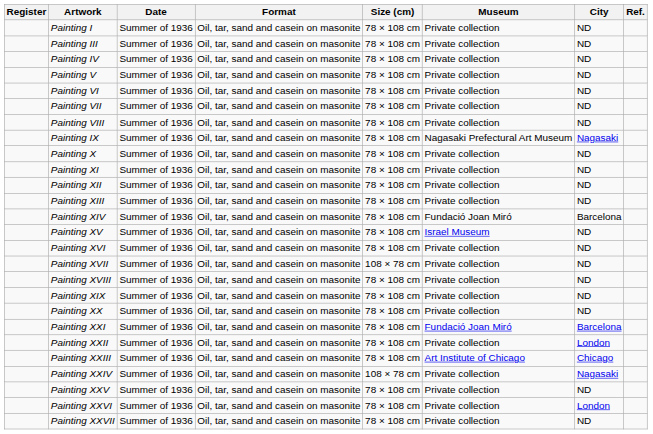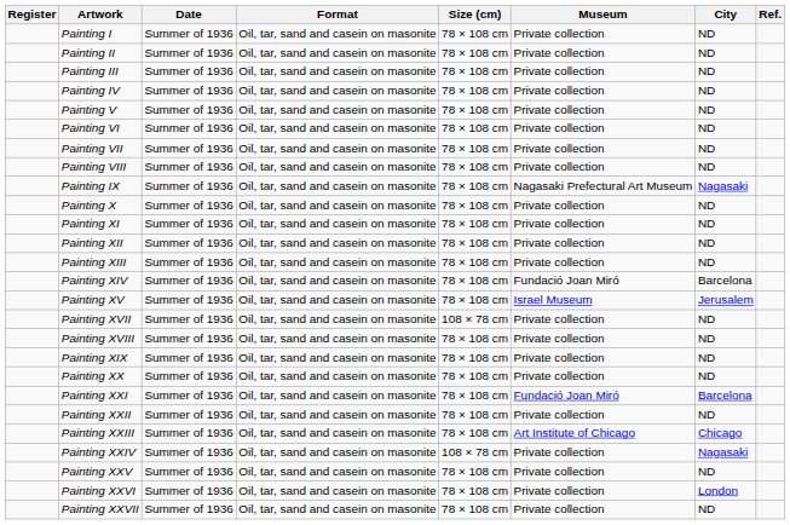+ row: Painting II | Summer of 1936 | Oil, tar, sand and casein on masonite | 78 × 108 cm | Private collection | ND
Painting XV | City: ND -> Jerusalem
- row: Painting XVI | Summer of 1936 | Oil, tar, sand and casein on masonite | 78 × 108 cm | Private collection | ND
Painting XXII | City: London -> ND
